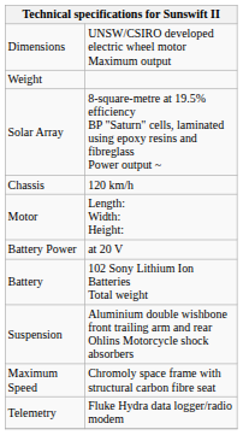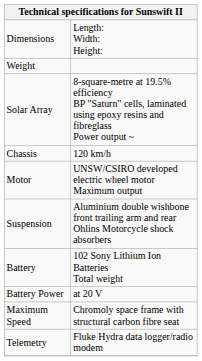Dimensions | column 2: UNSW/CSIRO developed electric wheel motor Maximum output -> Length: Width: Height:
Motor | column 2: Length: Width: Height: -> UNSW/CSIRO developed electric wheel motor Maximum output
rows swapped: Suspension <-> Battery Power
